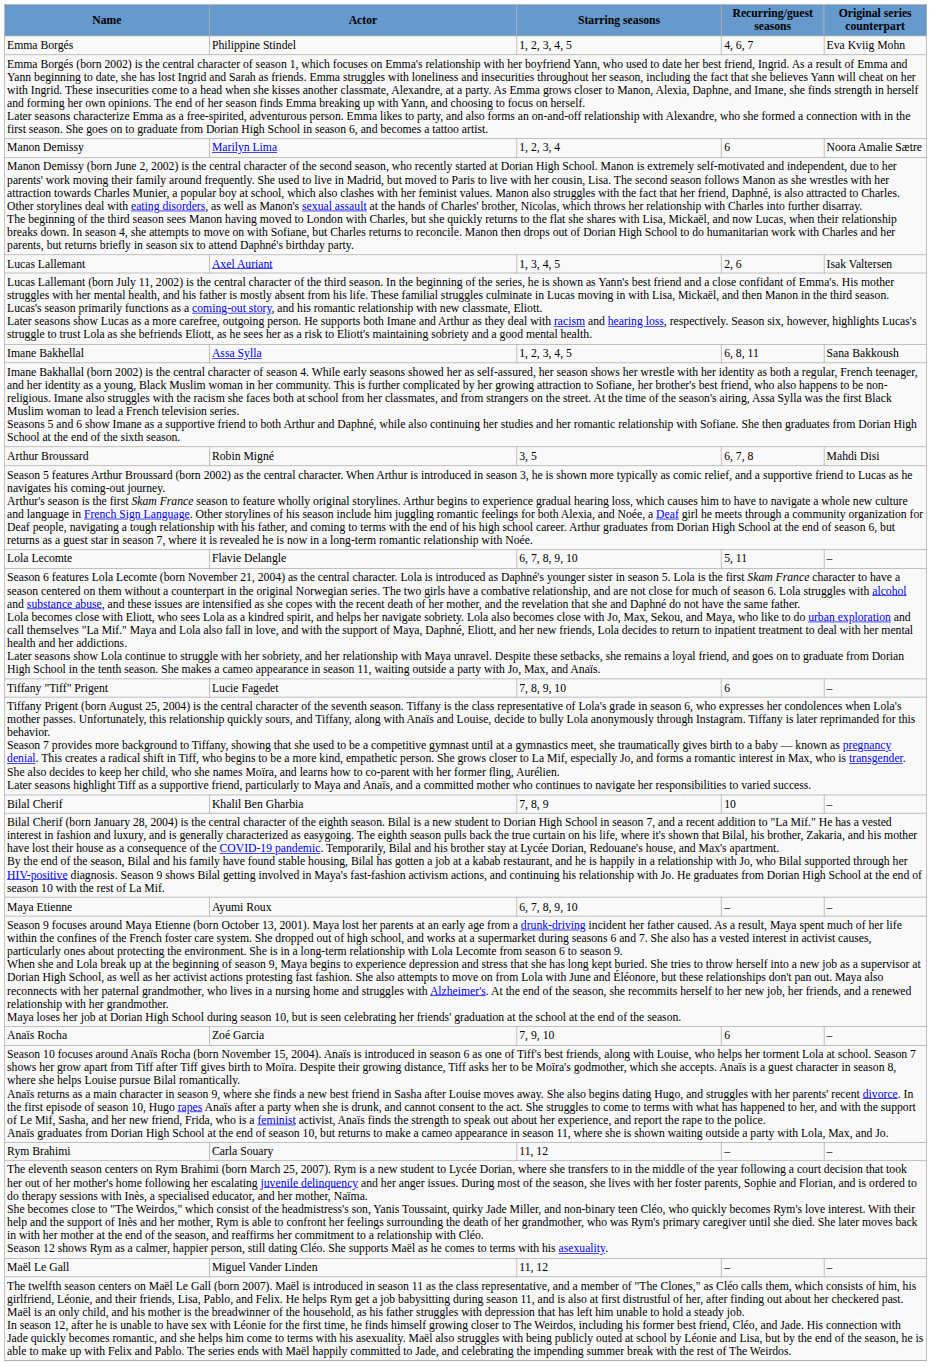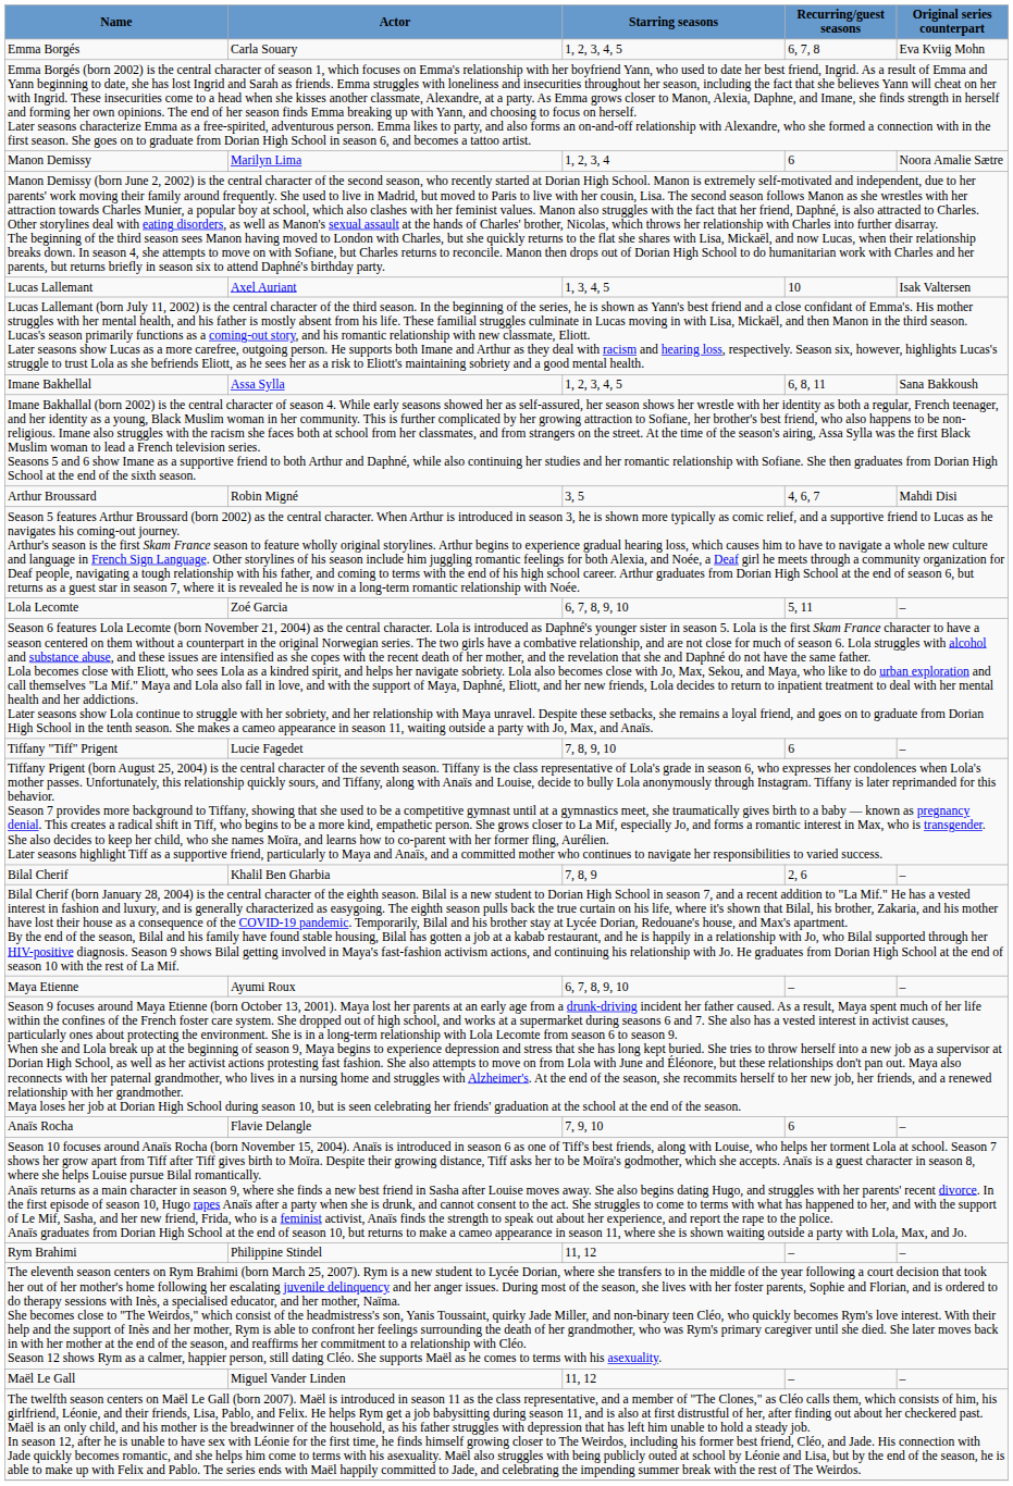Emma Borgés | Actor: Philippine Stindel -> Carla Souary
Emma Borgés | Recurring/guest seasons: 4, 6, 7 -> 6, 7, 8
Lucas Lallemant | Recurring/guest seasons: 2, 6 -> 10
Arthur Broussard | Recurring/guest seasons: 6, 7, 8 -> 4, 6, 7
Lola Lecomte | Actor: Flavie Delangle -> Zoé Garcia
Bilal Cherif | Recurring/guest seasons: 10 -> 2, 6
Anaïs Rocha | Actor: Zoé Garcia -> Flavie Delangle
Rym Brahimi | Actor: Carla Souary -> Philippine Stindel
